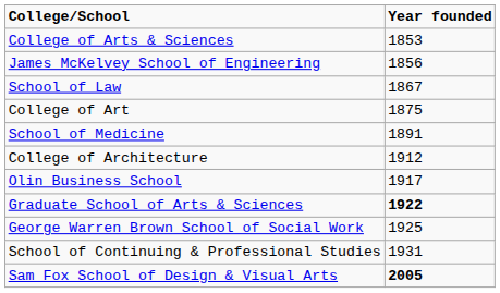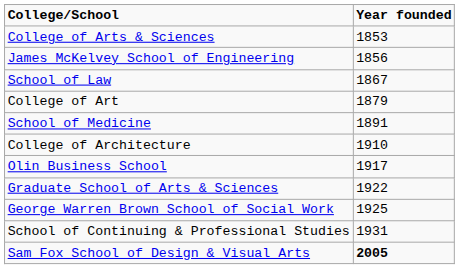College of Art | Year founded: 1875 -> 1879
College of Architecture | Year founded: 1912 -> 1910
Graduate School of Arts & Sciences | Year founded: bold -> normal
